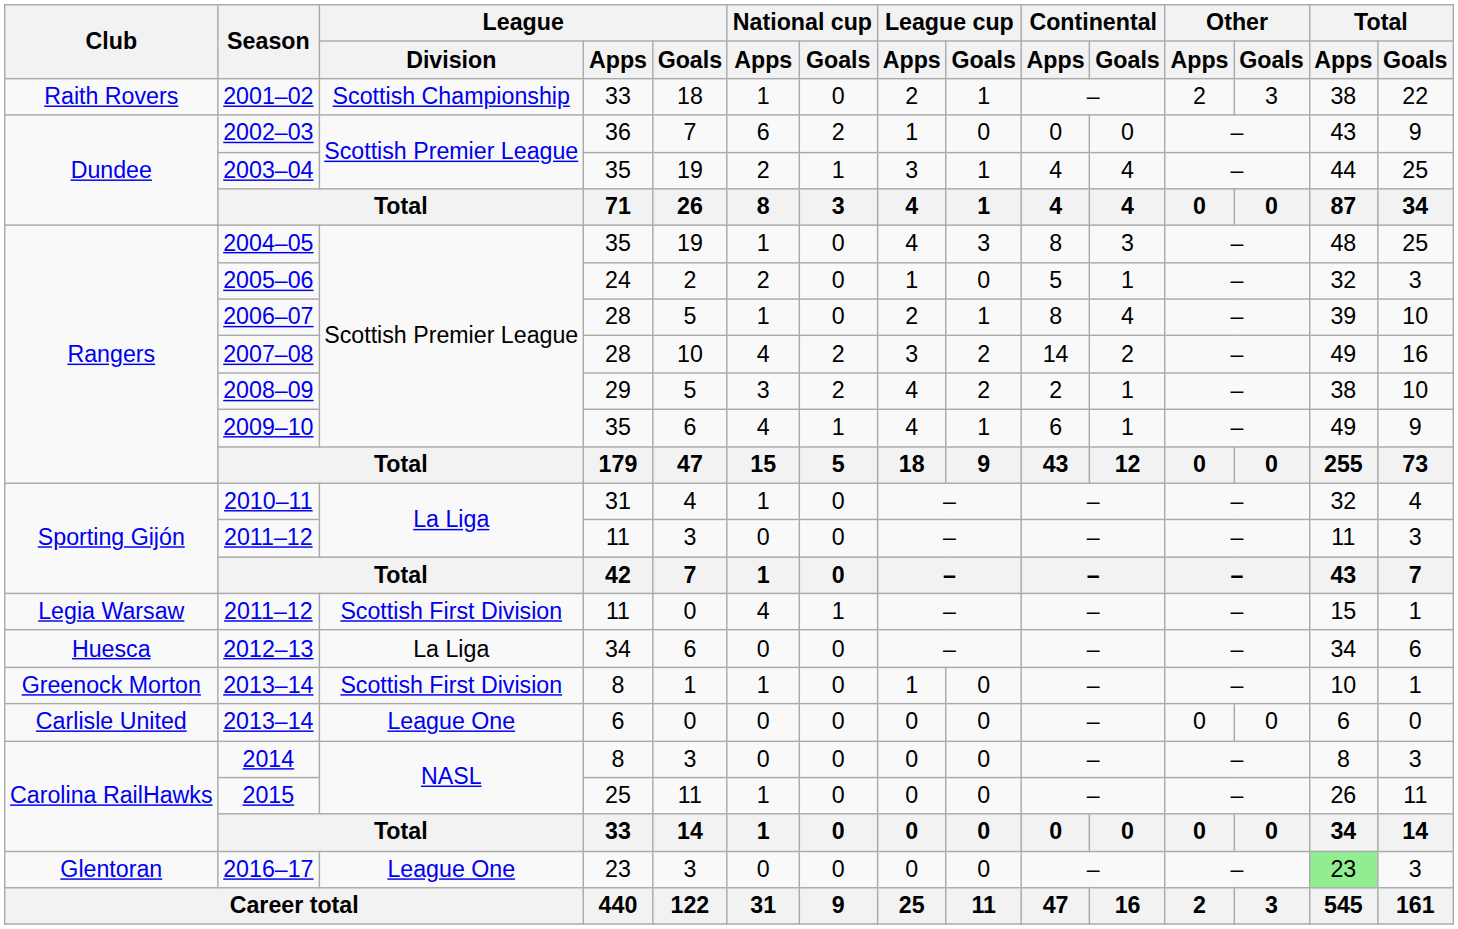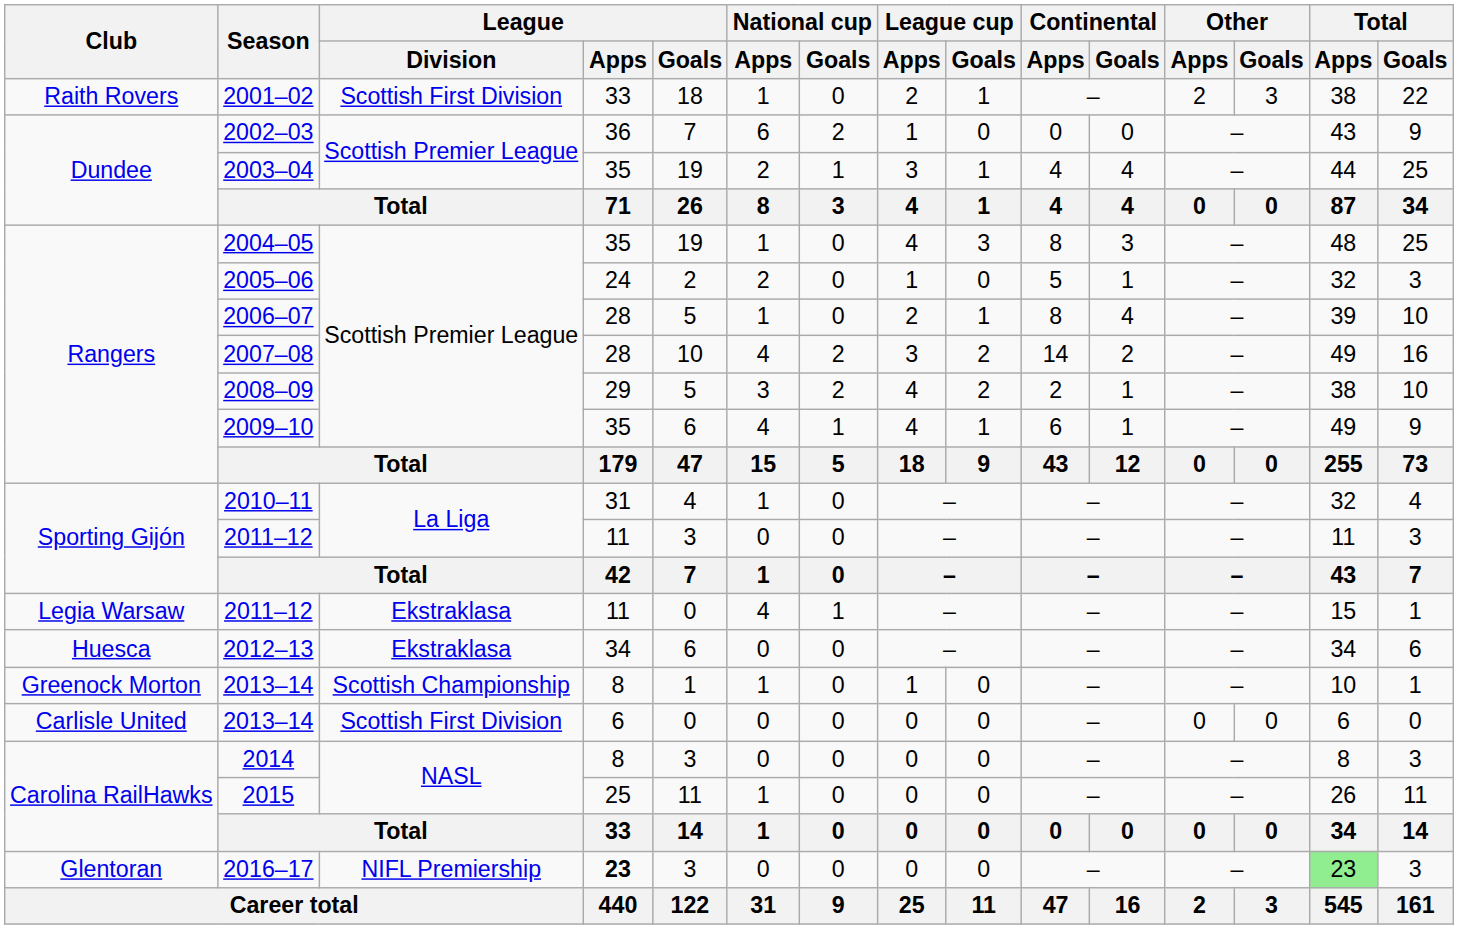2001–02 | League / Division: Scottish Championship -> Scottish First Division
Legia Warsaw / 2011–12 | League / Division: Scottish First Division -> Ekstraklasa
2012–13 | League / Division: La Liga -> Ekstraklasa
Greenock Morton / 2013–14 | League / Division: Scottish First Division -> Scottish Championship
Carlisle United / 2013–14 | League / Division: League One -> Scottish First Division
2016–17 | League / Division: League One -> NIFL Premiership
2016–17 | League / Apps: normal -> bold
